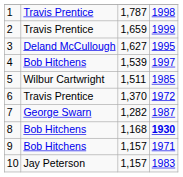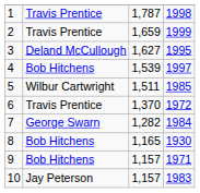7 | column 4: 1987 -> 1984
8 | column 3: 1,168 -> 1,165
8 | column 4: bold -> normal
